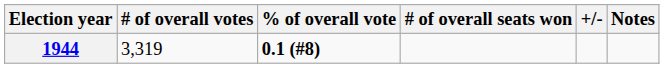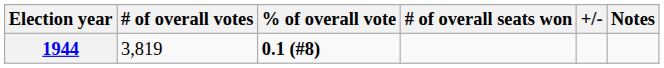1944 | # of overall votes: 3,319 -> 3,819
